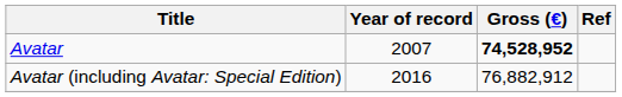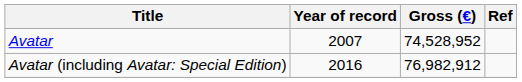Avatar | Gross (€): bold -> normal
Avatar (including Avatar: Special Edition) | Gross (€): 76,882,912 -> 76,982,912
